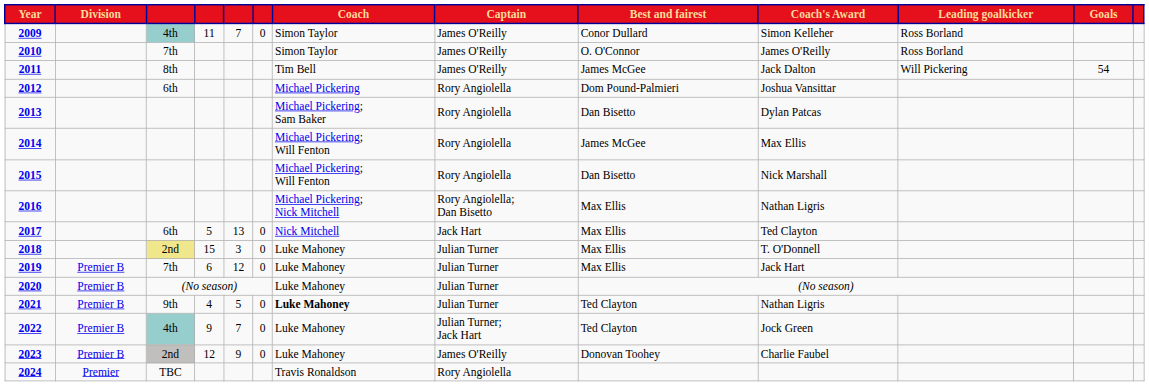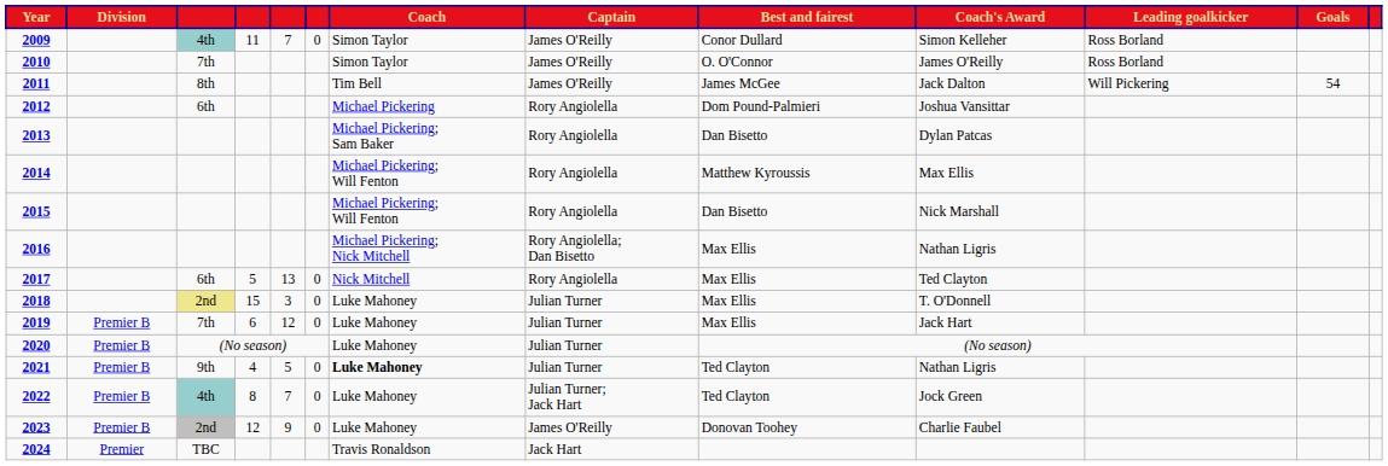2014 | Best and fairest: James McGee -> Matthew Kyroussis
2017 | Captain: Jack Hart -> Rory Angiolella
2022 | column 4: 9 -> 8
2024 | Captain: Rory Angiolella -> Jack Hart
